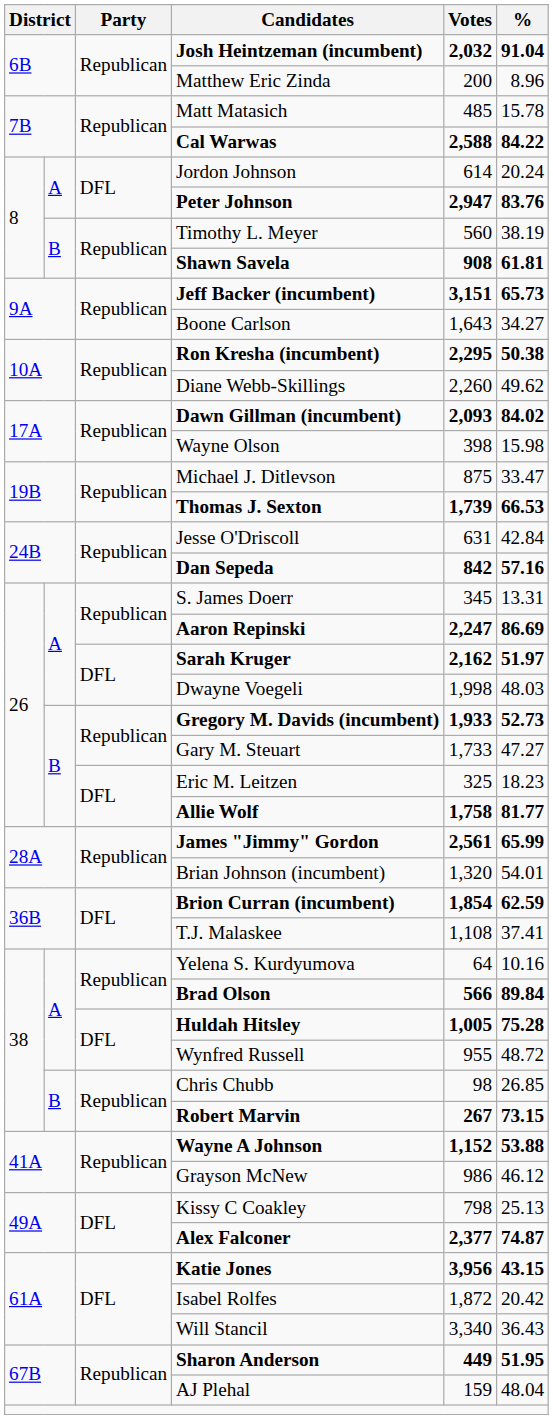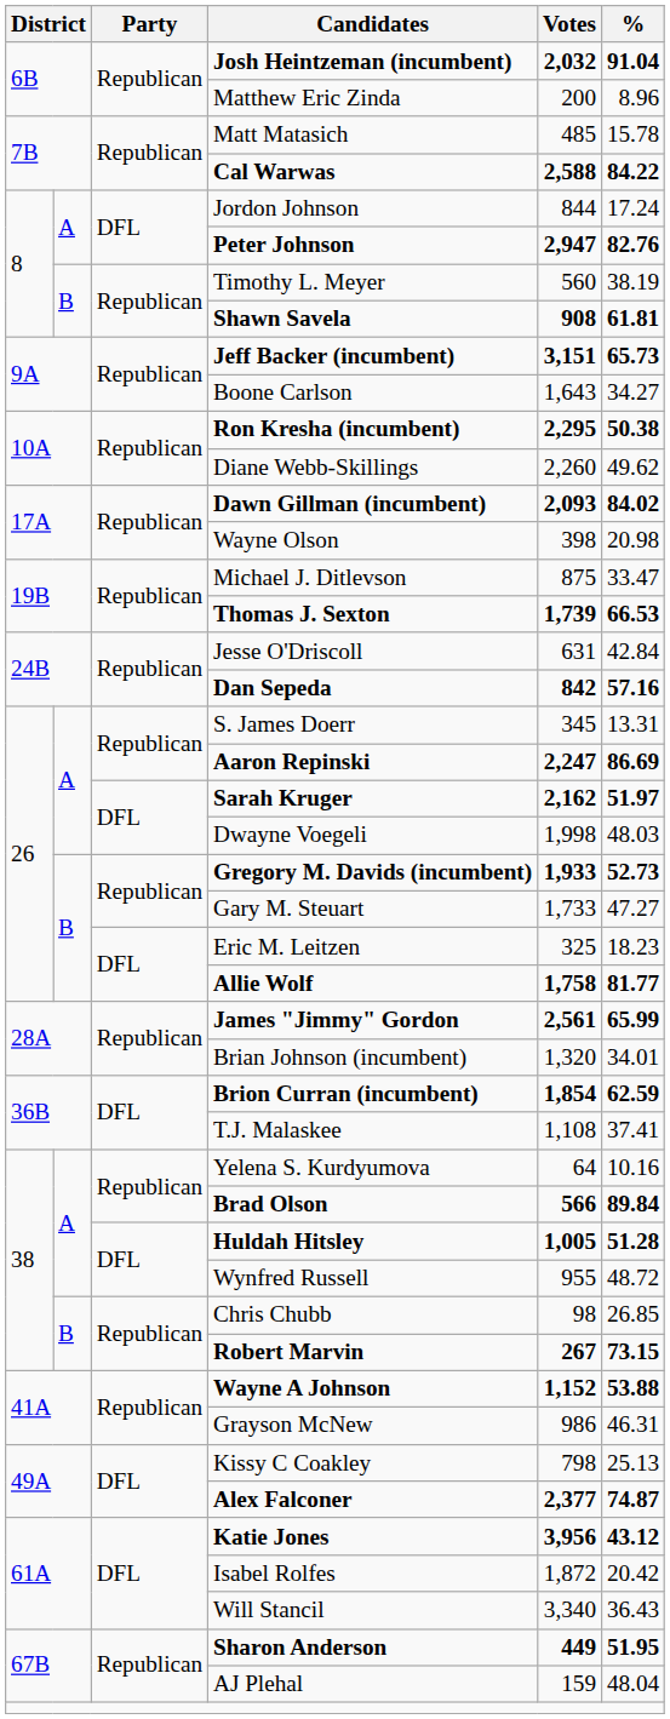Jordon Johnson | Votes: 614 -> 844
Jordon Johnson | %: 20.24 -> 17.24
Peter Johnson | %: 83.76 -> 82.76
Wayne Olson | %: 15.98 -> 20.98
Brian Johnson (incumbent) | %: 54.01 -> 34.01
Huldah Hitsley | %: 75.28 -> 51.28
Grayson McNew | %: 46.12 -> 46.31
Katie Jones | %: 43.15 -> 43.12
